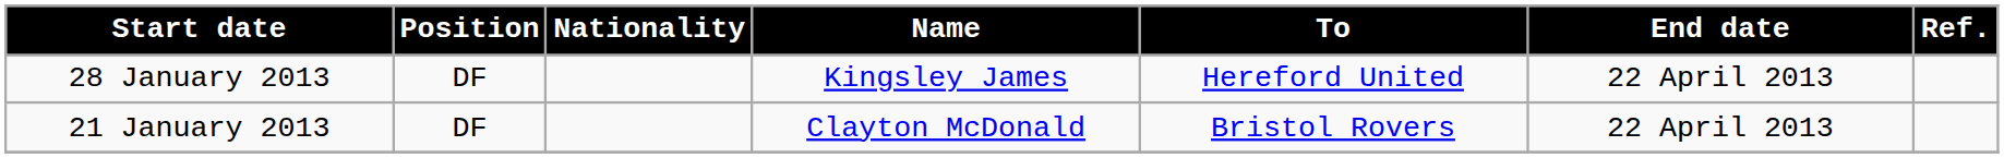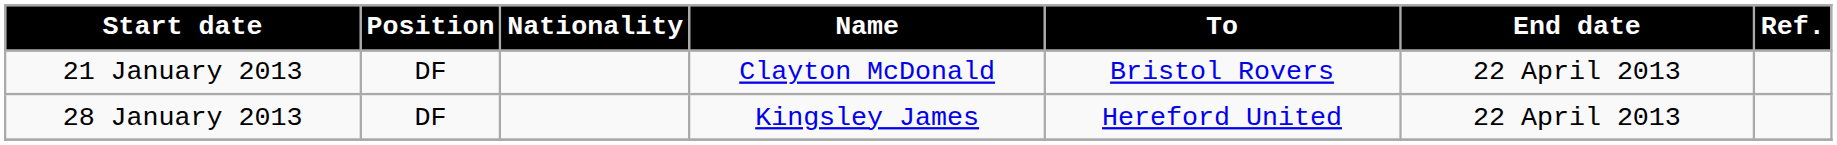rows swapped: 21 January 2013 <-> 28 January 2013
